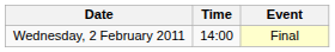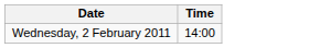- column: Event | Final
